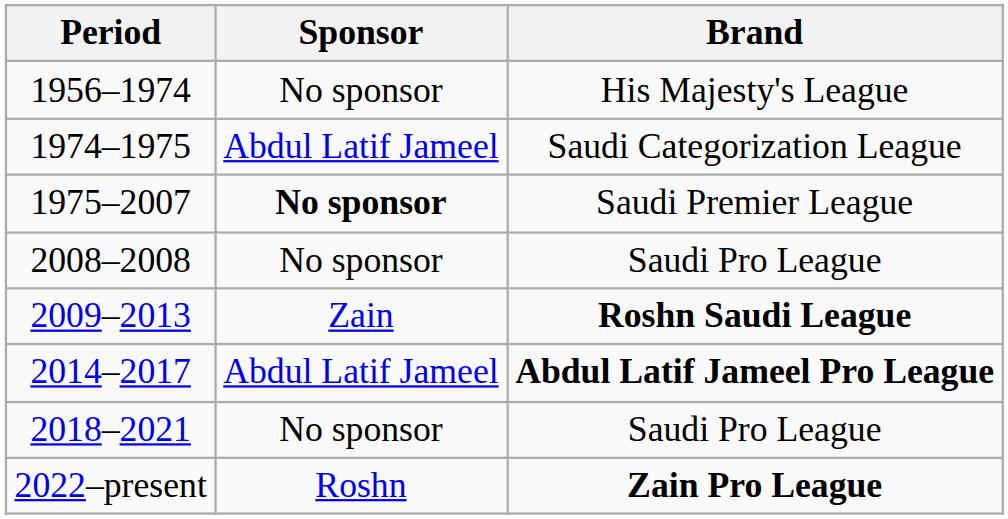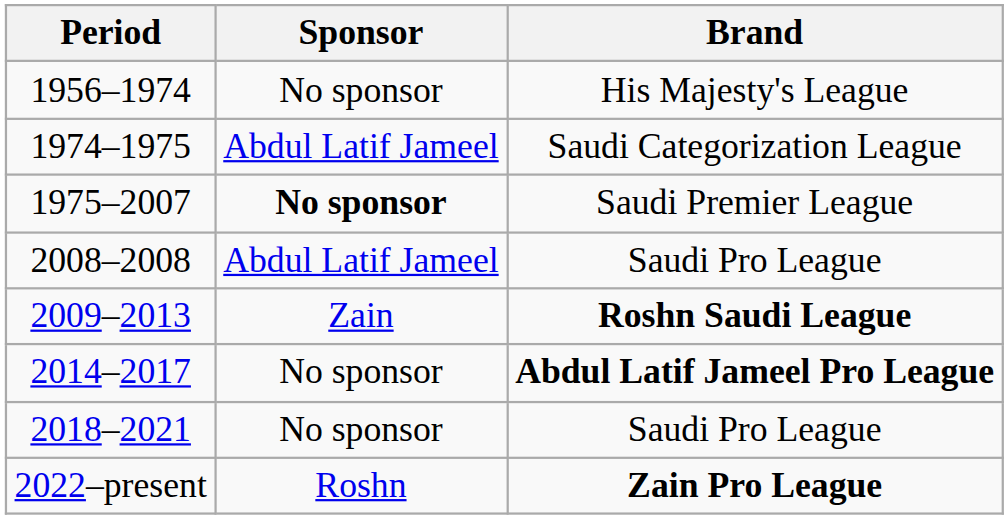2008–2008 | Sponsor: No sponsor -> Abdul Latif Jameel
2014–2017 | Sponsor: Abdul Latif Jameel -> No sponsor
